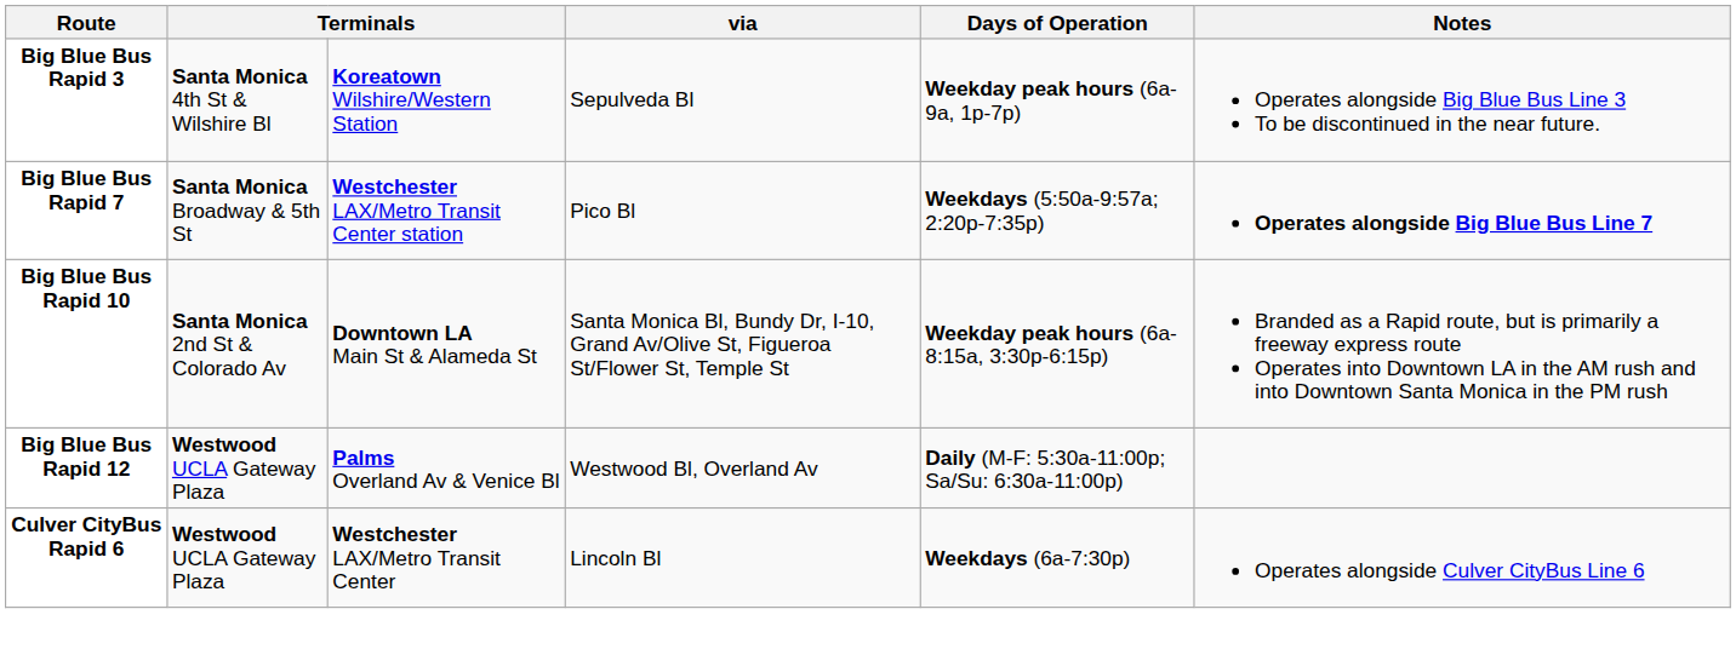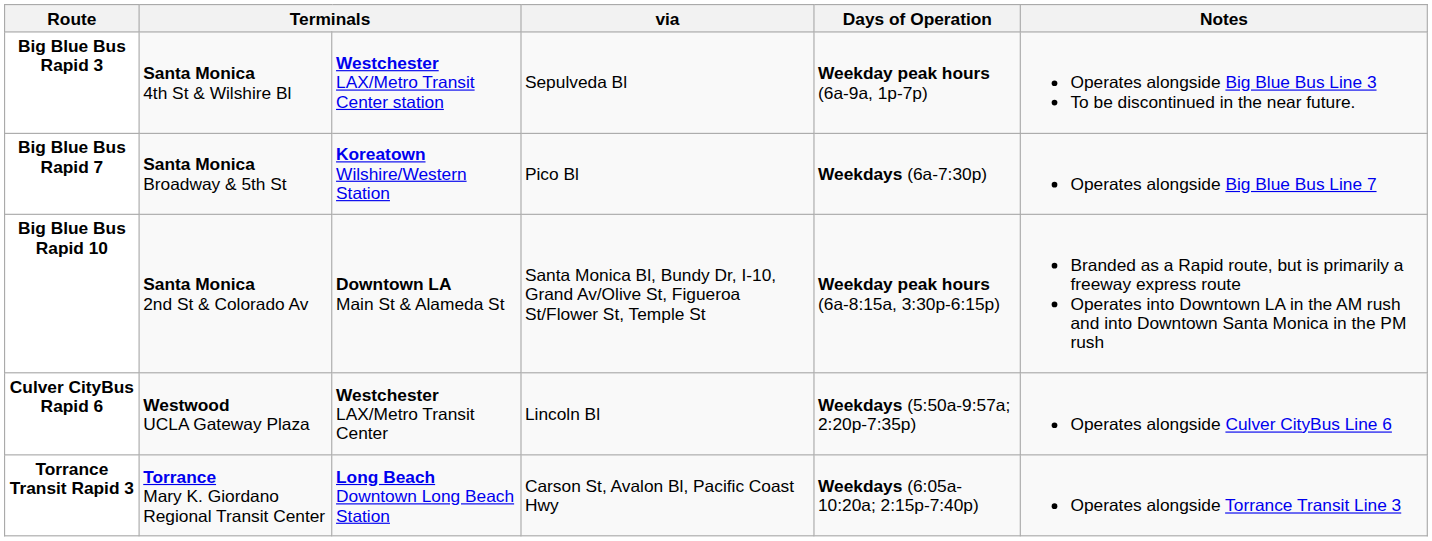Big Blue Bus Rapid 3 | column 3: Koreatown Wilshire/Western Station -> Westchester LAX/Metro Transit Center station
Big Blue Bus Rapid 7 | column 3: Westchester LAX/Metro Transit Center station -> Koreatown Wilshire/Western Station
Big Blue Bus Rapid 7 | Days of Operation: Weekdays (5:50a-9:57a; 2:20p-7:35p) -> Weekdays (6a-7:30p)
Big Blue Bus Rapid 7 | Notes: bold -> normal
- row: Big Blue Bus Rapid 12 | Westwood UCLA Gateway Plaza | Palms Overland Av & Venice Bl | Westwood Bl, Overland Av | Daily (M-F: 5:30a-11:00p; Sa/Su: 6:30a-11:00p)
Culver CityBus Rapid 6 | Days of Operation: Weekdays (6a-7:30p) -> Weekdays (5:50a-9:57a; 2:20p-7:35p)
+ row: Torrance Transit Rapid 3 | Torrance Mary K. Giordano Regional Transit Center | Long Beach Downtown Long Beach Station | Carson St, Avalon Bl, Pacific Coast Hwy | Weekdays (6:05a-10:20a; 2:15p-7:40p) | Operates alongside Torrance Transit Line 3
